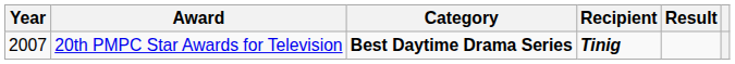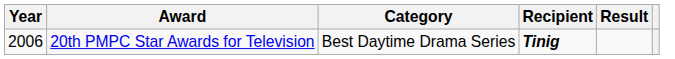20th PMPC Star Awards for Television | Year: 2007 -> 2006
20th PMPC Star Awards for Television | Category: bold -> normal
